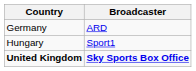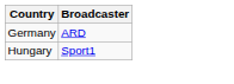- row: United Kingdom | Sky Sports Box Office
